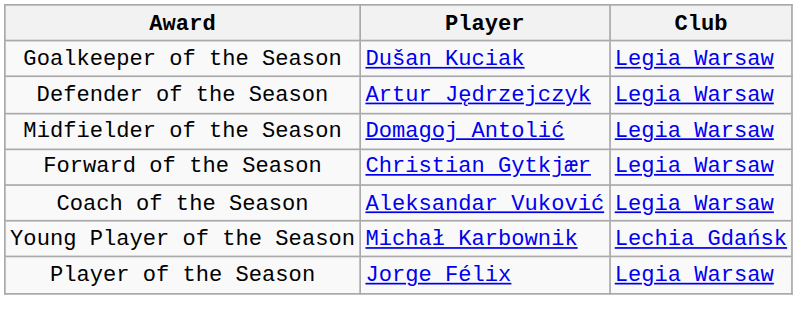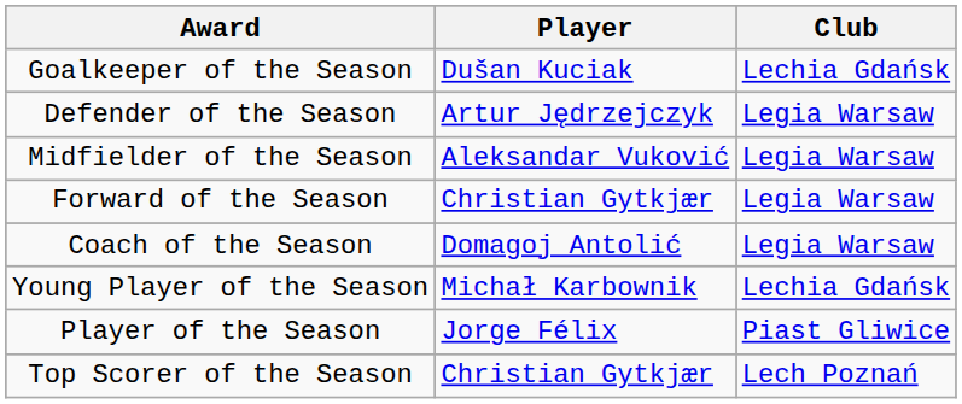Goalkeeper of the Season | Club: Legia Warsaw -> Lechia Gdańsk
Midfielder of the Season | Player: Domagoj Antolić -> Aleksandar Vuković
Coach of the Season | Player: Aleksandar Vuković -> Domagoj Antolić
Player of the Season | Club: Legia Warsaw -> Piast Gliwice
+ row: Top Scorer of the Season | Christian Gytkjær | Lech Poznań
